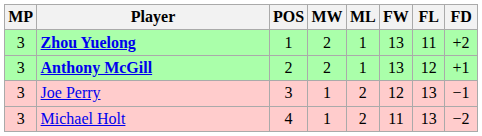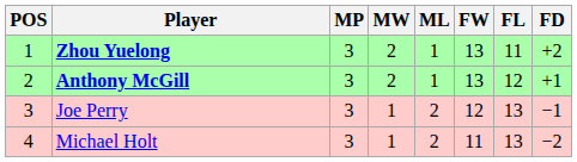columns swapped: POS <-> MP
